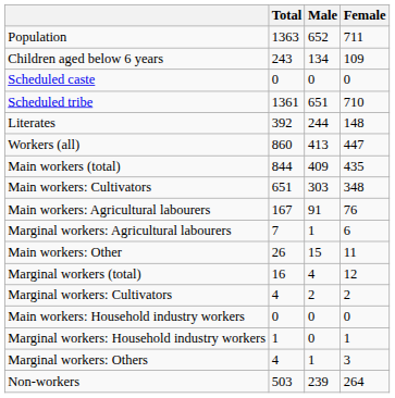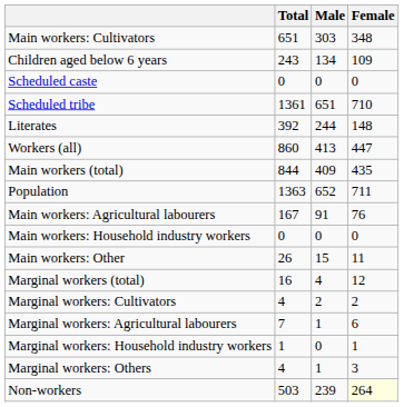rows swapped: Population <-> Main workers: Cultivators
rows swapped: Main workers: Household industry workers <-> Marginal workers: Agricultural labourers
Non-workers | Female: no background -> lightyellow background
